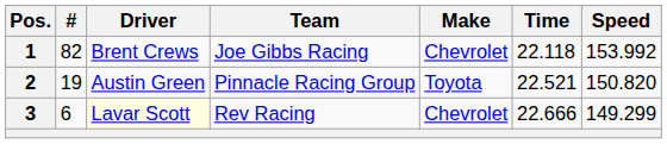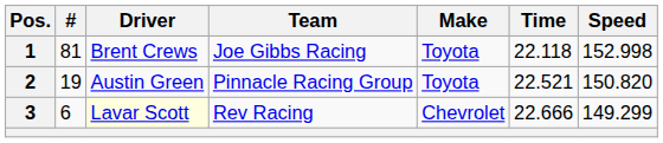1 | #: 82 -> 81
1 | Make: Chevrolet -> Toyota
1 | Speed: 153.992 -> 152.998
